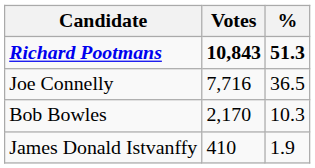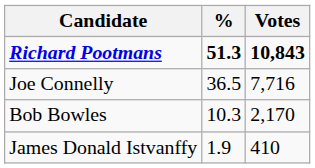columns swapped: Votes <-> %
